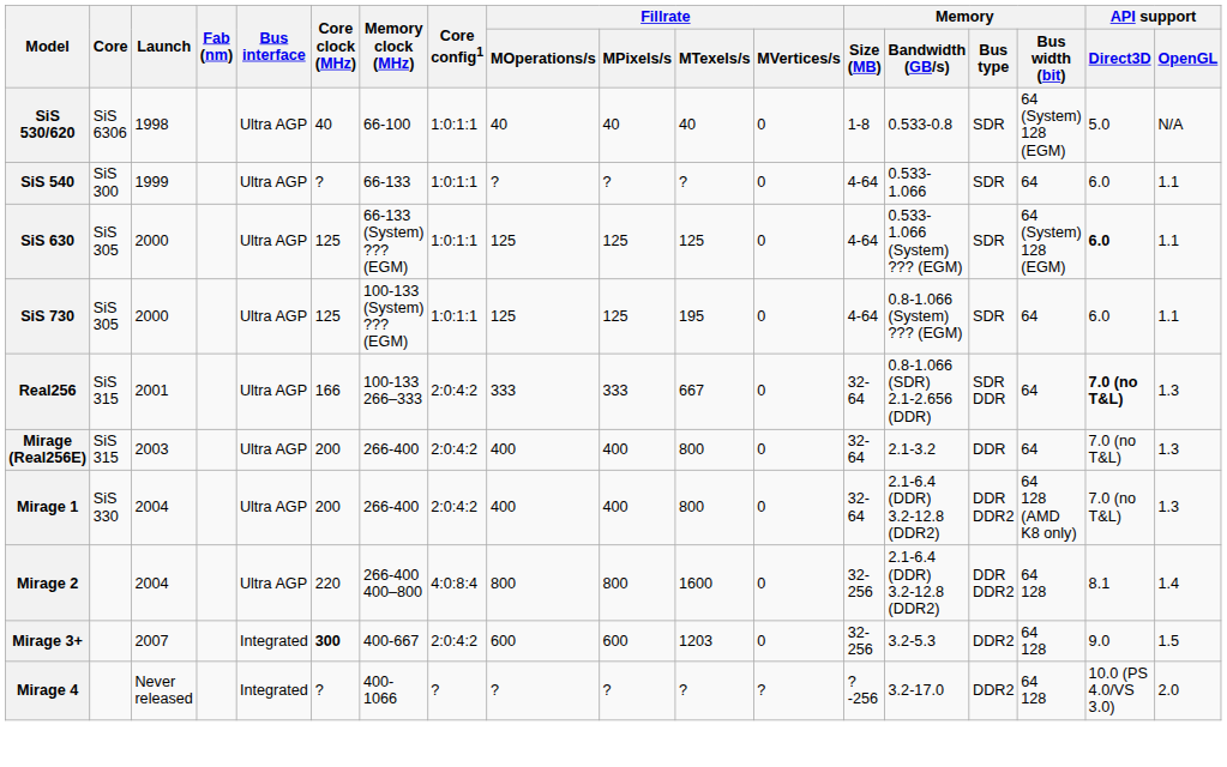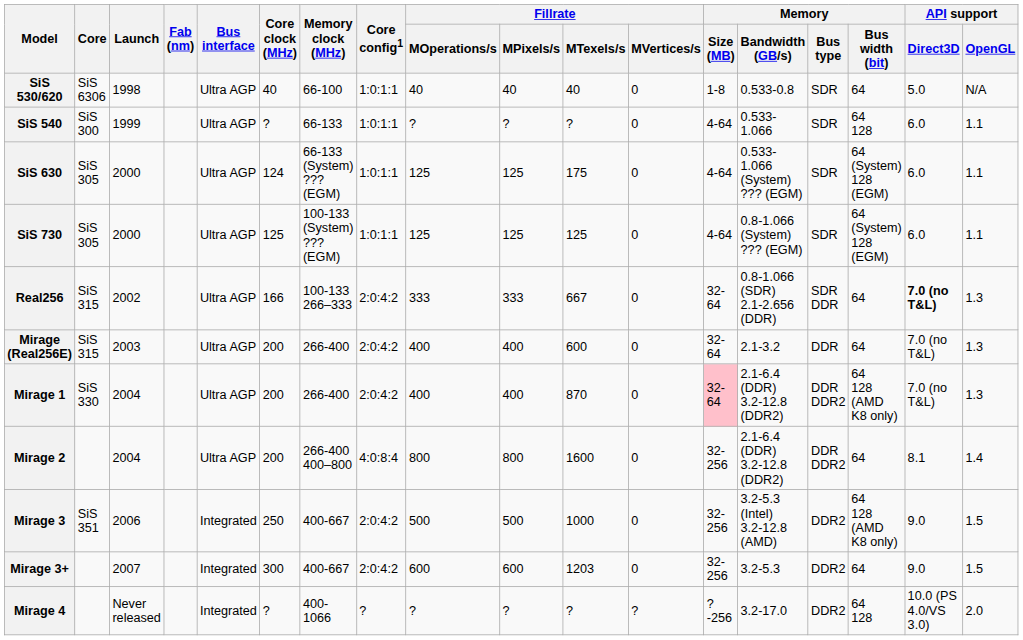SiS 530/620 | Memory / Bus width (bit): 64 (System) 128 (EGM) -> 64
SiS 540 | Memory / Bus width (bit): 64 -> 64 128
SiS 630 | Core clock (MHz): 125 -> 124
SiS 630 | Fillrate / MTexels/s: 125 -> 175
SiS 630 | API support / Direct3D: bold -> normal
SiS 730 | Fillrate / MTexels/s: 195 -> 125
SiS 730 | Memory / Bus width (bit): 64 -> 64 (System) 128 (EGM)
Real256 | Launch: 2001 -> 2002
Mirage (Real256E) | Fillrate / MTexels/s: 800 -> 600
Mirage 1 | Fillrate / MTexels/s: 800 -> 870
Mirage 1 | Memory / Size (MB): no background -> pink background
Mirage 2 | Core clock (MHz): 220 -> 200
Mirage 2 | Memory / Bus width (bit): 64 128 -> 64
+ row: Mirage 3 | SiS 351 | 2006 | Integrated | 250 | 400-667 | 2:0:4:2 | 500 | 500 | 1000 | 0 | 32-256 | 3.2-5.3 (Intel) 3.2-12.8 (AMD) | DDR2 | 64 128 (AMD K8 only) | 9.0 | 1.5
Mirage 3+ | Core clock (MHz): bold -> normal
Mirage 3+ | Memory / Bus width (bit): 64 128 -> 64
